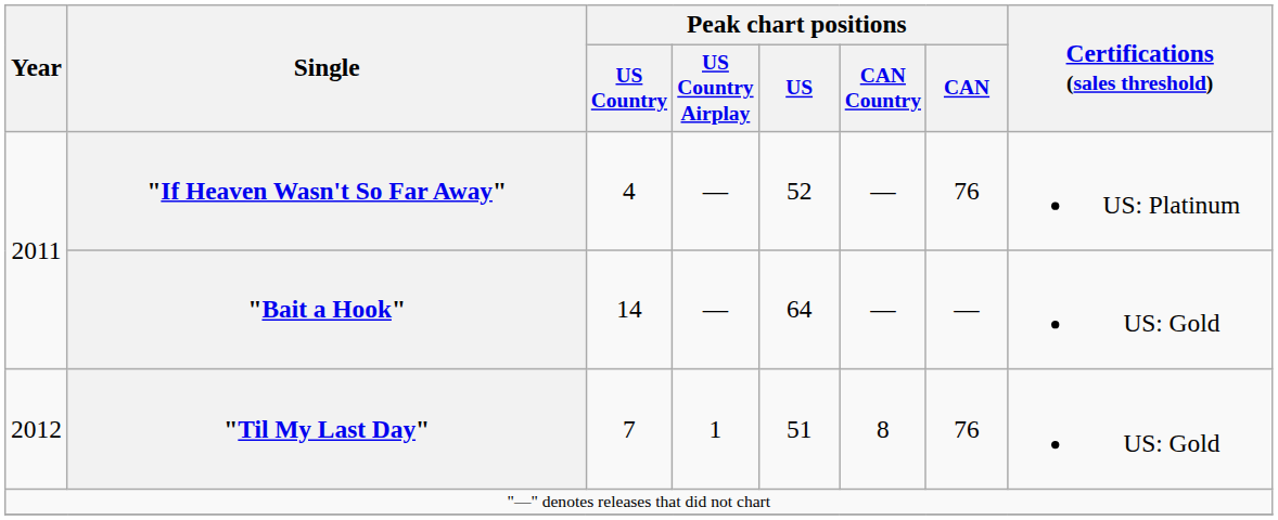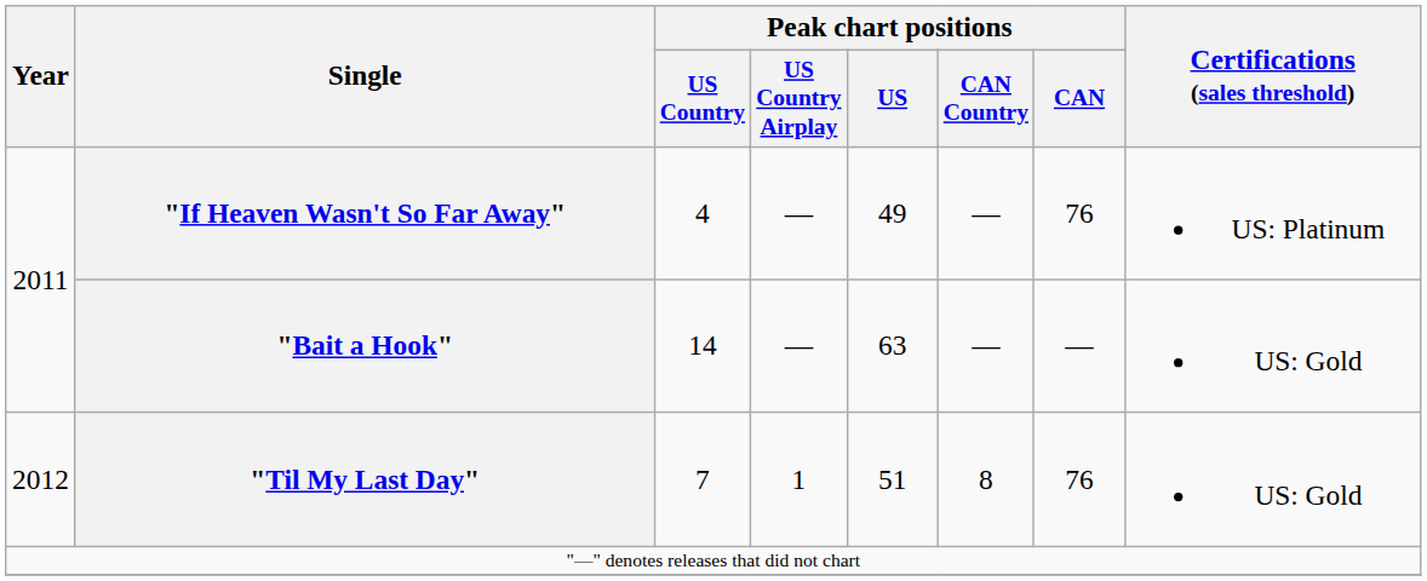"If Heaven Wasn't So Far Away" | Peak chart positions / US: 52 -> 49
"Bait a Hook" | Peak chart positions / US: 64 -> 63
